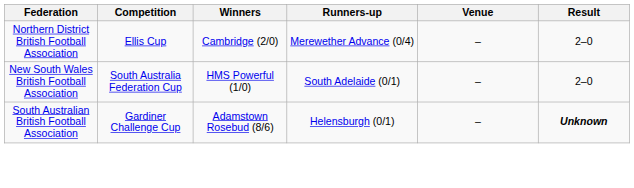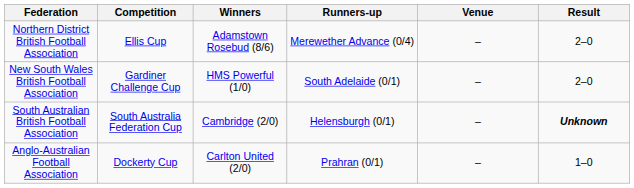Northern District British Football Association | Winners: Cambridge (2/0) -> Adamstown Rosebud (8/6)
New South Wales British Football Association | Competition: South Australia Federation Cup -> Gardiner Challenge Cup
South Australian British Football Association | Competition: Gardiner Challenge Cup -> South Australia Federation Cup
South Australian British Football Association | Winners: Adamstown Rosebud (8/6) -> Cambridge (2/0)
+ row: Anglo-Australian Football Association | Dockerty Cup | Carlton United (2/0) | Prahran (0/1) | – | 1–0
